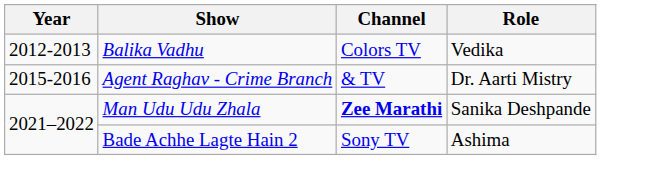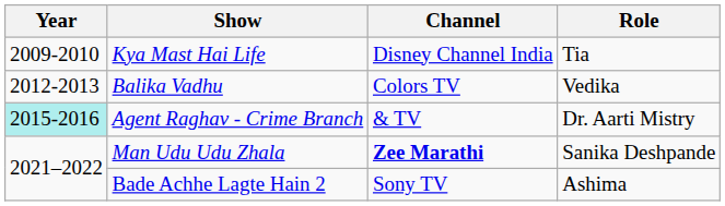+ row: 2009-2010 | Kya Mast Hai Life | Disney Channel India | Tia
Agent Raghav - Crime Branch | Year: no background -> paleturquoise background
